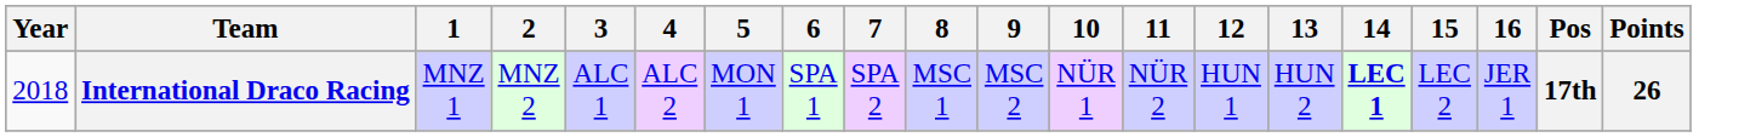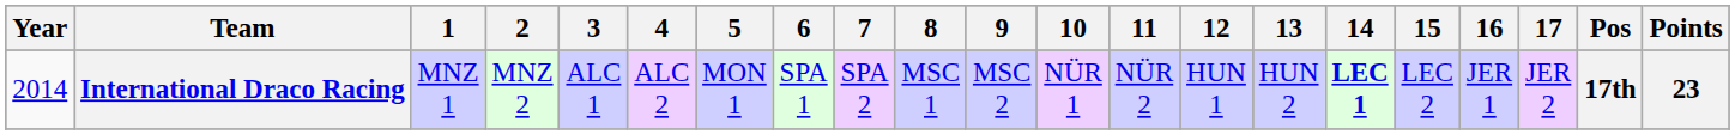+ column: 17 | JER 2
International Draco Racing | Year: 2018 -> 2014
International Draco Racing | Points: 26 -> 23
